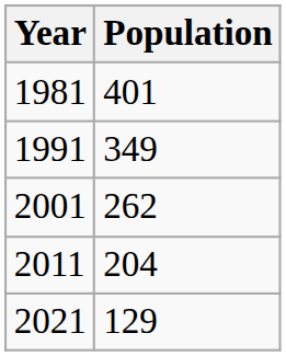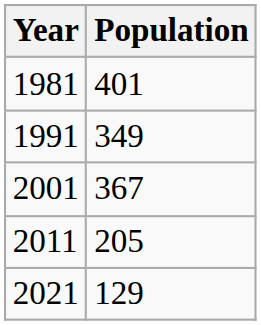2001 | Population: 262 -> 367
2011 | Population: 204 -> 205
